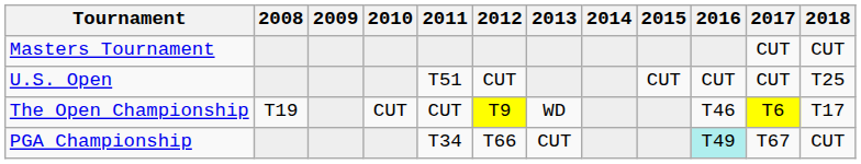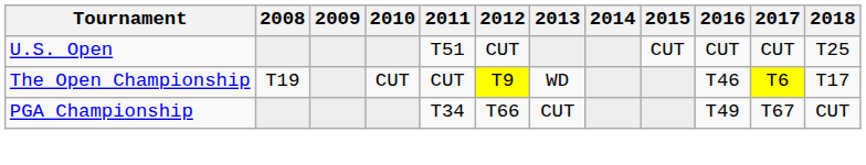- row: Masters Tournament | CUT | CUT
PGA Championship | 2016: paleturquoise background -> no background
